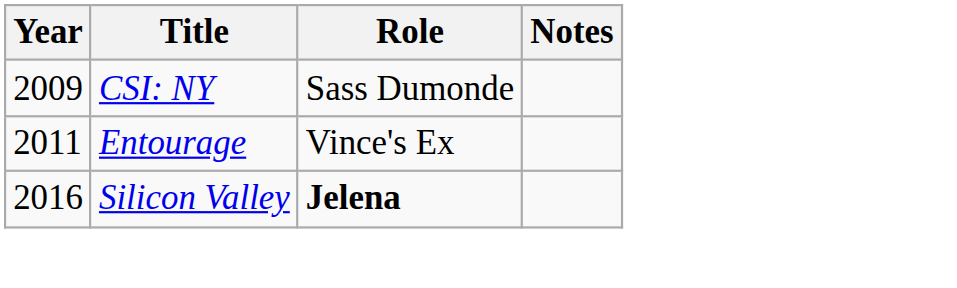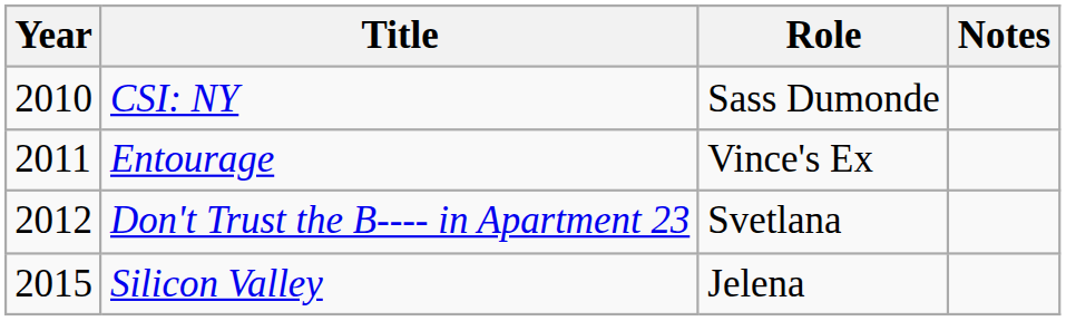CSI: NY | Year: 2009 -> 2010
+ row: 2012 | Don't Trust the B---- in Apartment 23 | Svetlana
Silicon Valley | Year: 2016 -> 2015
Silicon Valley | Role: bold -> normal
